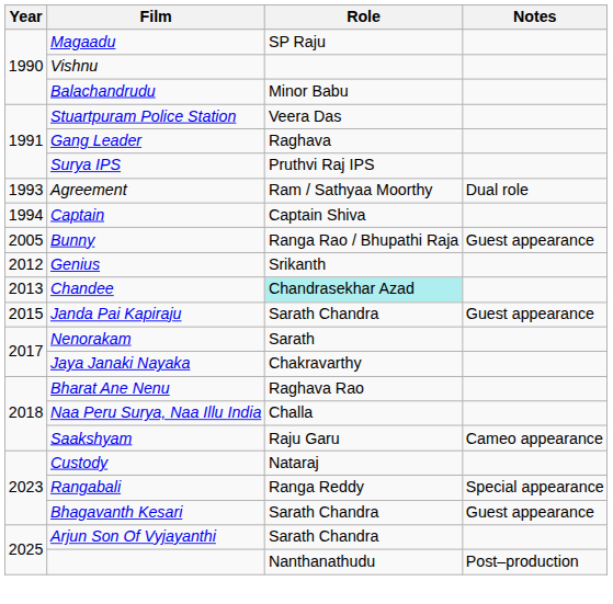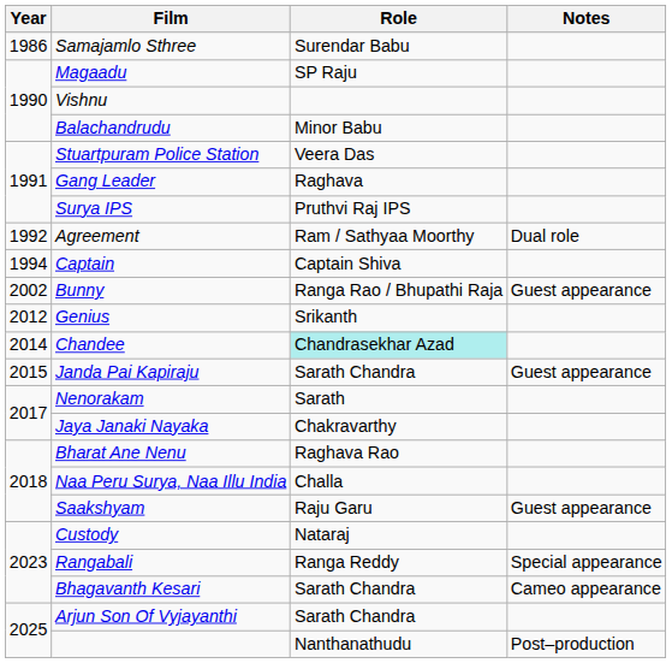+ row: 1986 | Samajamlo Sthree | Surendar Babu
Agreement | Year: 1993 -> 1992
Bunny | Year: 2005 -> 2002
Chandee | Year: 2013 -> 2014
Saakshyam | Notes: Cameo appearance -> Guest appearance
Bhagavanth Kesari | Notes: Guest appearance -> Cameo appearance
